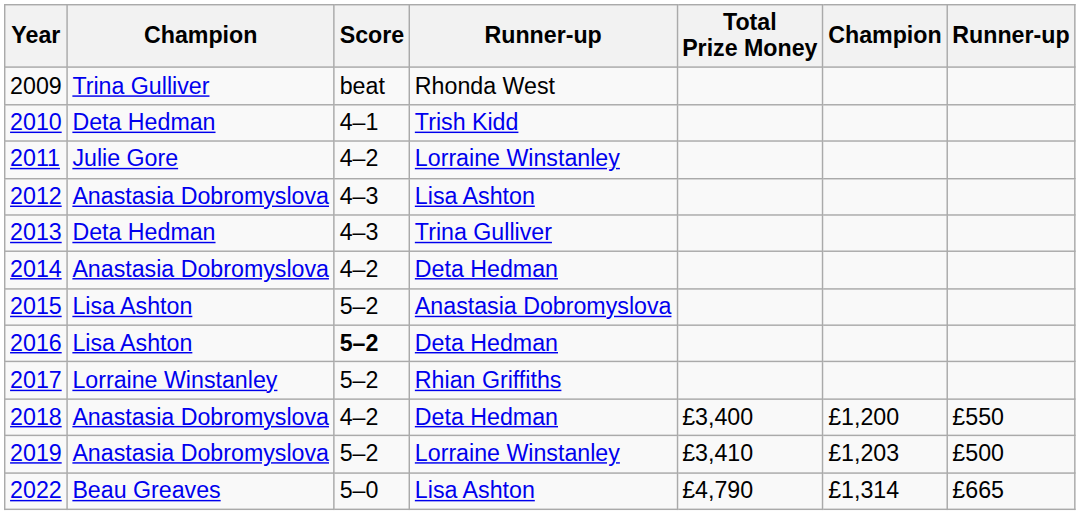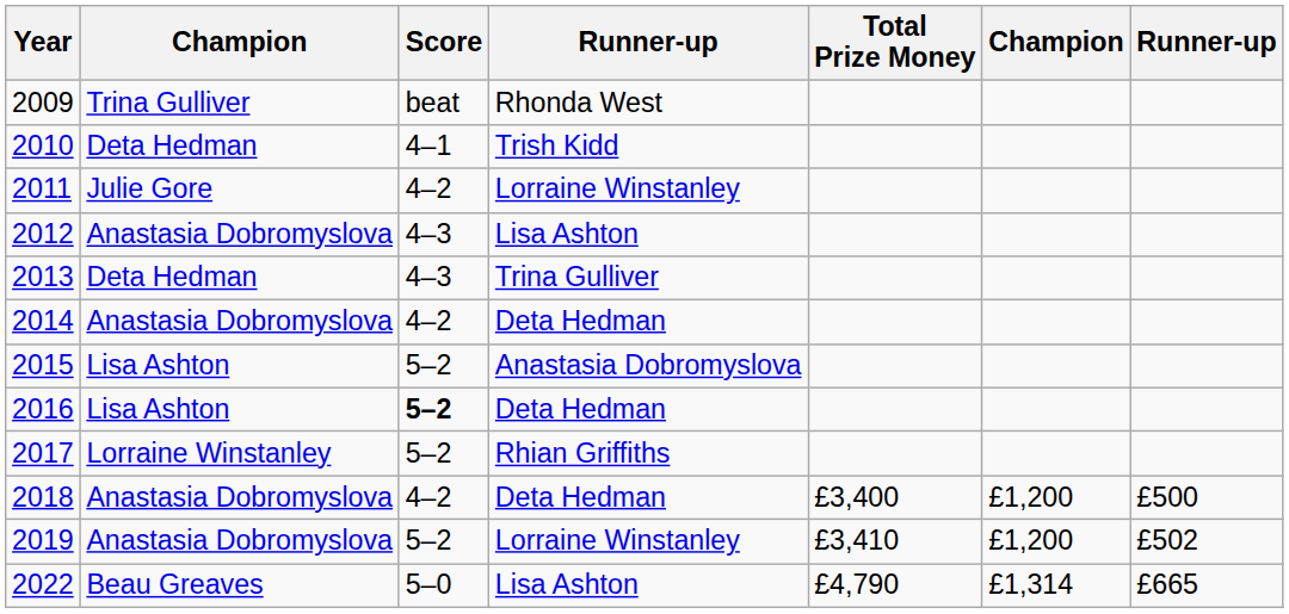2018 | column 7: £550 -> £500
2019 | column 6: £1,203 -> £1,200
2019 | column 7: £500 -> £502
